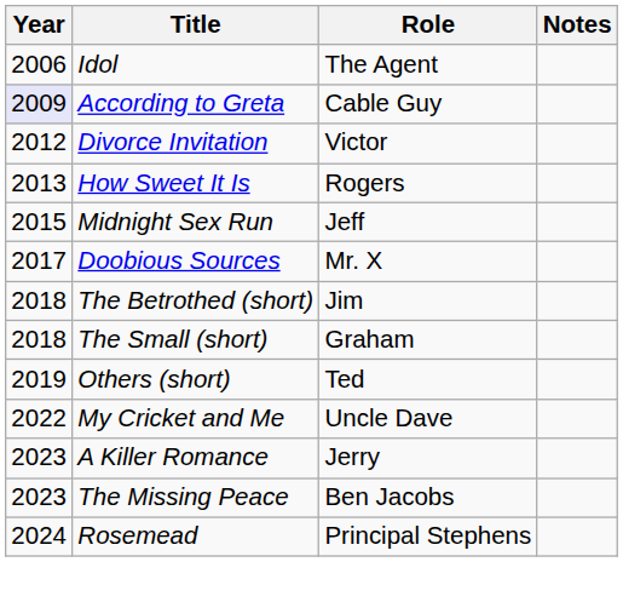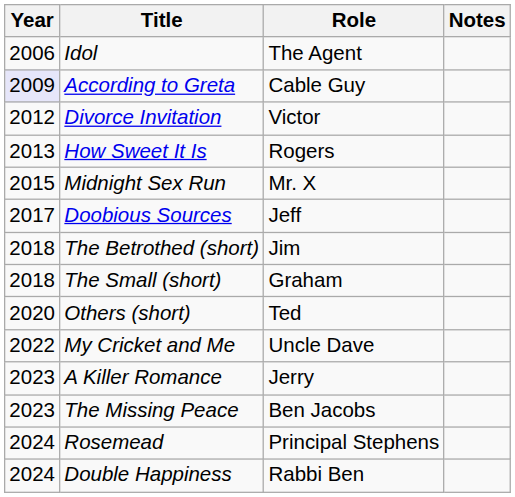Midnight Sex Run | Role: Jeff -> Mr. X
Doobious Sources | Role: Mr. X -> Jeff
Others (short) | Year: 2019 -> 2020
+ row: 2024 | Double Happiness | Rabbi Ben
